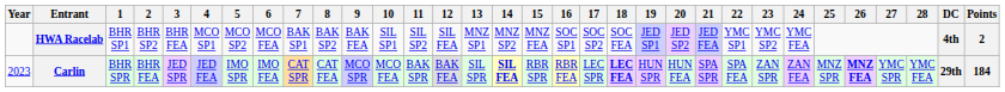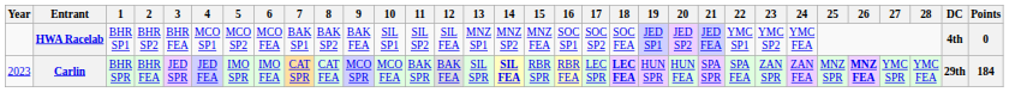HWA Racelab | Points: 2 -> 0
